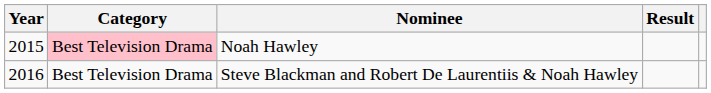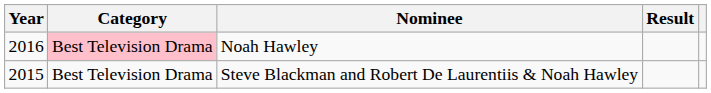Noah Hawley | Year: 2015 -> 2016
Steve Blackman and Robert De Laurentiis & Noah Hawley | Year: 2016 -> 2015
